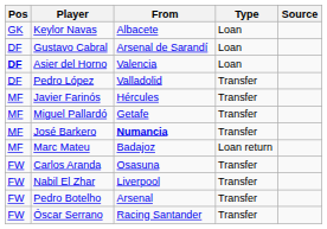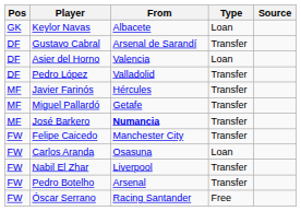Gustavo Cabral | Type: Loan -> Transfer
Asier del Horno | Pos: bold -> normal
- row: MF | Marc Mateu | Badajoz | Loan return
+ row: FW | Felipe Caicedo | Manchester City | Transfer
Carlos Aranda | Type: Transfer -> Loan
Óscar Serrano | Type: Transfer -> Free
